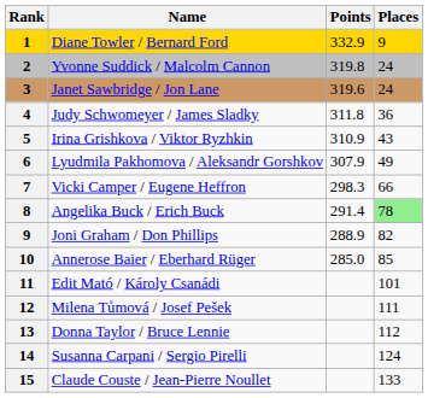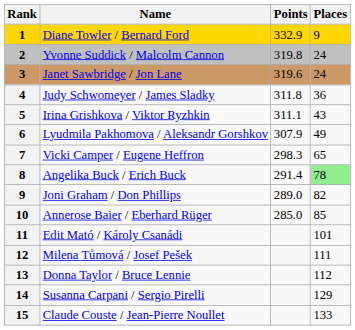Irina Grishkova / Viktor Ryzhkin | Points: 310.9 -> 311.1
Vicki Camper / Eugene Heffron | Places: 66 -> 65
Joni Graham / Don Phillips | Points: 288.9 -> 289.0
Susanna Carpani / Sergio Pirelli | Places: 124 -> 129
